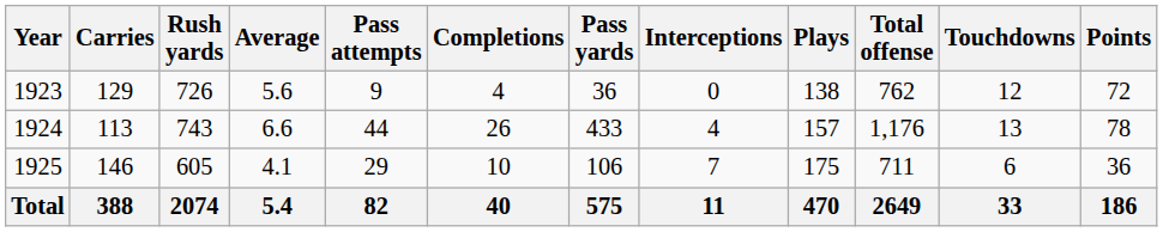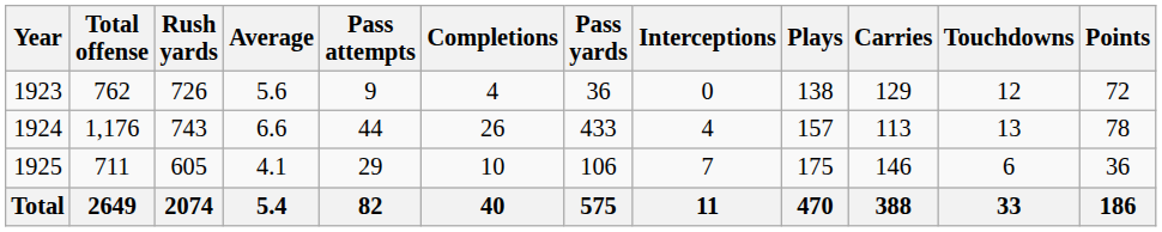columns swapped: Carries <-> Total offense
